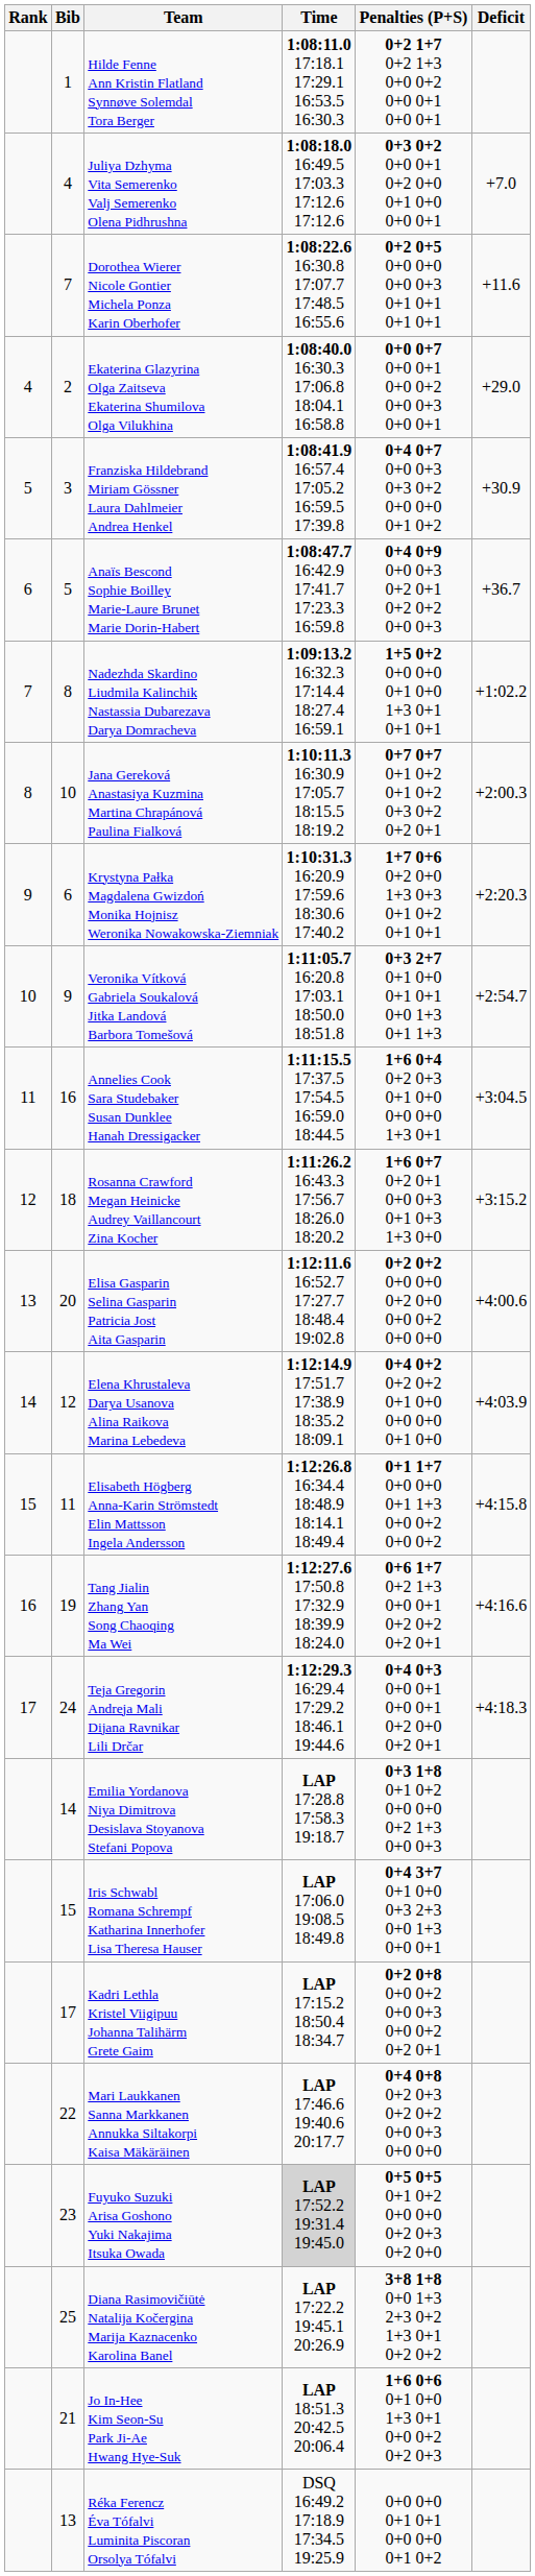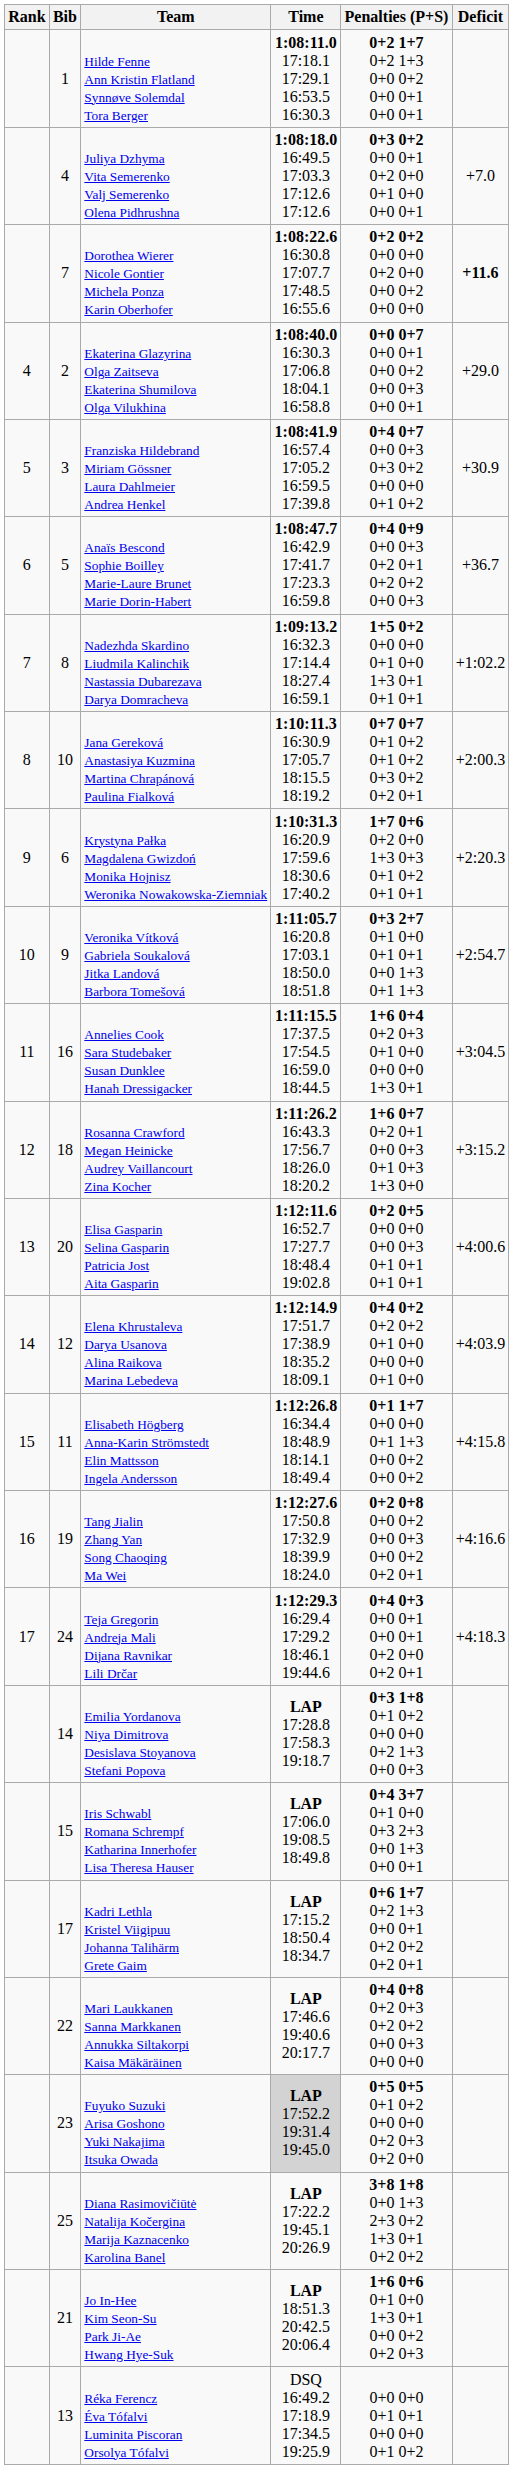Dorothea Wierer Nicole Gontier Michela Ponza Karin Oberhofer | Penalties (P+S): 0+2 0+5 0+0 0+0 0+0 0+3 0+1 0+1 0+1 0+1 -> 0+2 0+2 0+0 0+0 0+2 0+0 0+0 0+2 0+0 0+0
Dorothea Wierer Nicole Gontier Michela Ponza Karin Oberhofer | Deficit: normal -> bold
Elisa Gasparin Selina Gasparin Patricia Jost Aita Gasparin | Penalties (P+S): 0+2 0+2 0+0 0+0 0+2 0+0 0+0 0+2 0+0 0+0 -> 0+2 0+5 0+0 0+0 0+0 0+3 0+1 0+1 0+1 0+1
Tang Jialin Zhang Yan Song Chaoqing Ma Wei | Penalties (P+S): 0+6 1+7 0+2 1+3 0+0 0+1 0+2 0+2 0+2 0+1 -> 0+2 0+8 0+0 0+2 0+0 0+3 0+0 0+2 0+2 0+1
Kadri Lethla Kristel Viigipuu Johanna Talihärm Grete Gaim | Penalties (P+S): 0+2 0+8 0+0 0+2 0+0 0+3 0+0 0+2 0+2 0+1 -> 0+6 1+7 0+2 1+3 0+0 0+1 0+2 0+2 0+2 0+1
